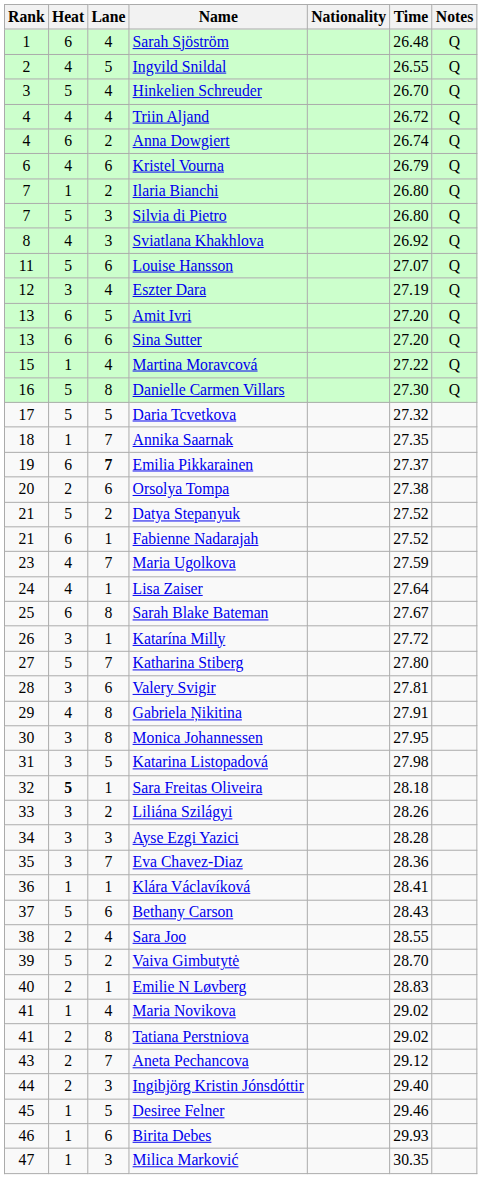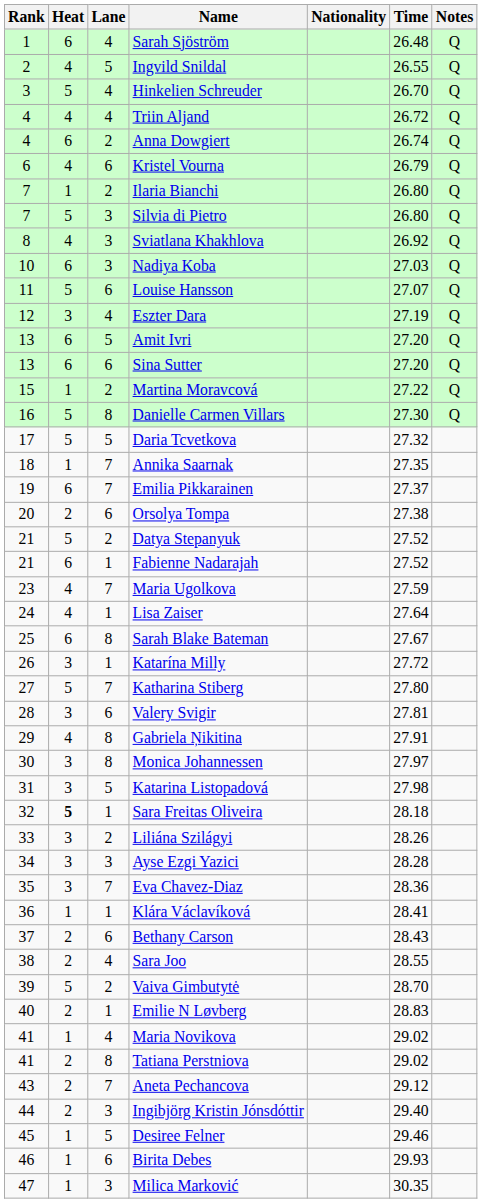+ row: 10 | 6 | 3 | Nadiya Koba | 27.03 | Q
Martina Moravcová | Lane: 4 -> 2
Emilia Pikkarainen | Lane: bold -> normal
Monica Johannessen | Time: 27.95 -> 27.97
Bethany Carson | Heat: 5 -> 2
